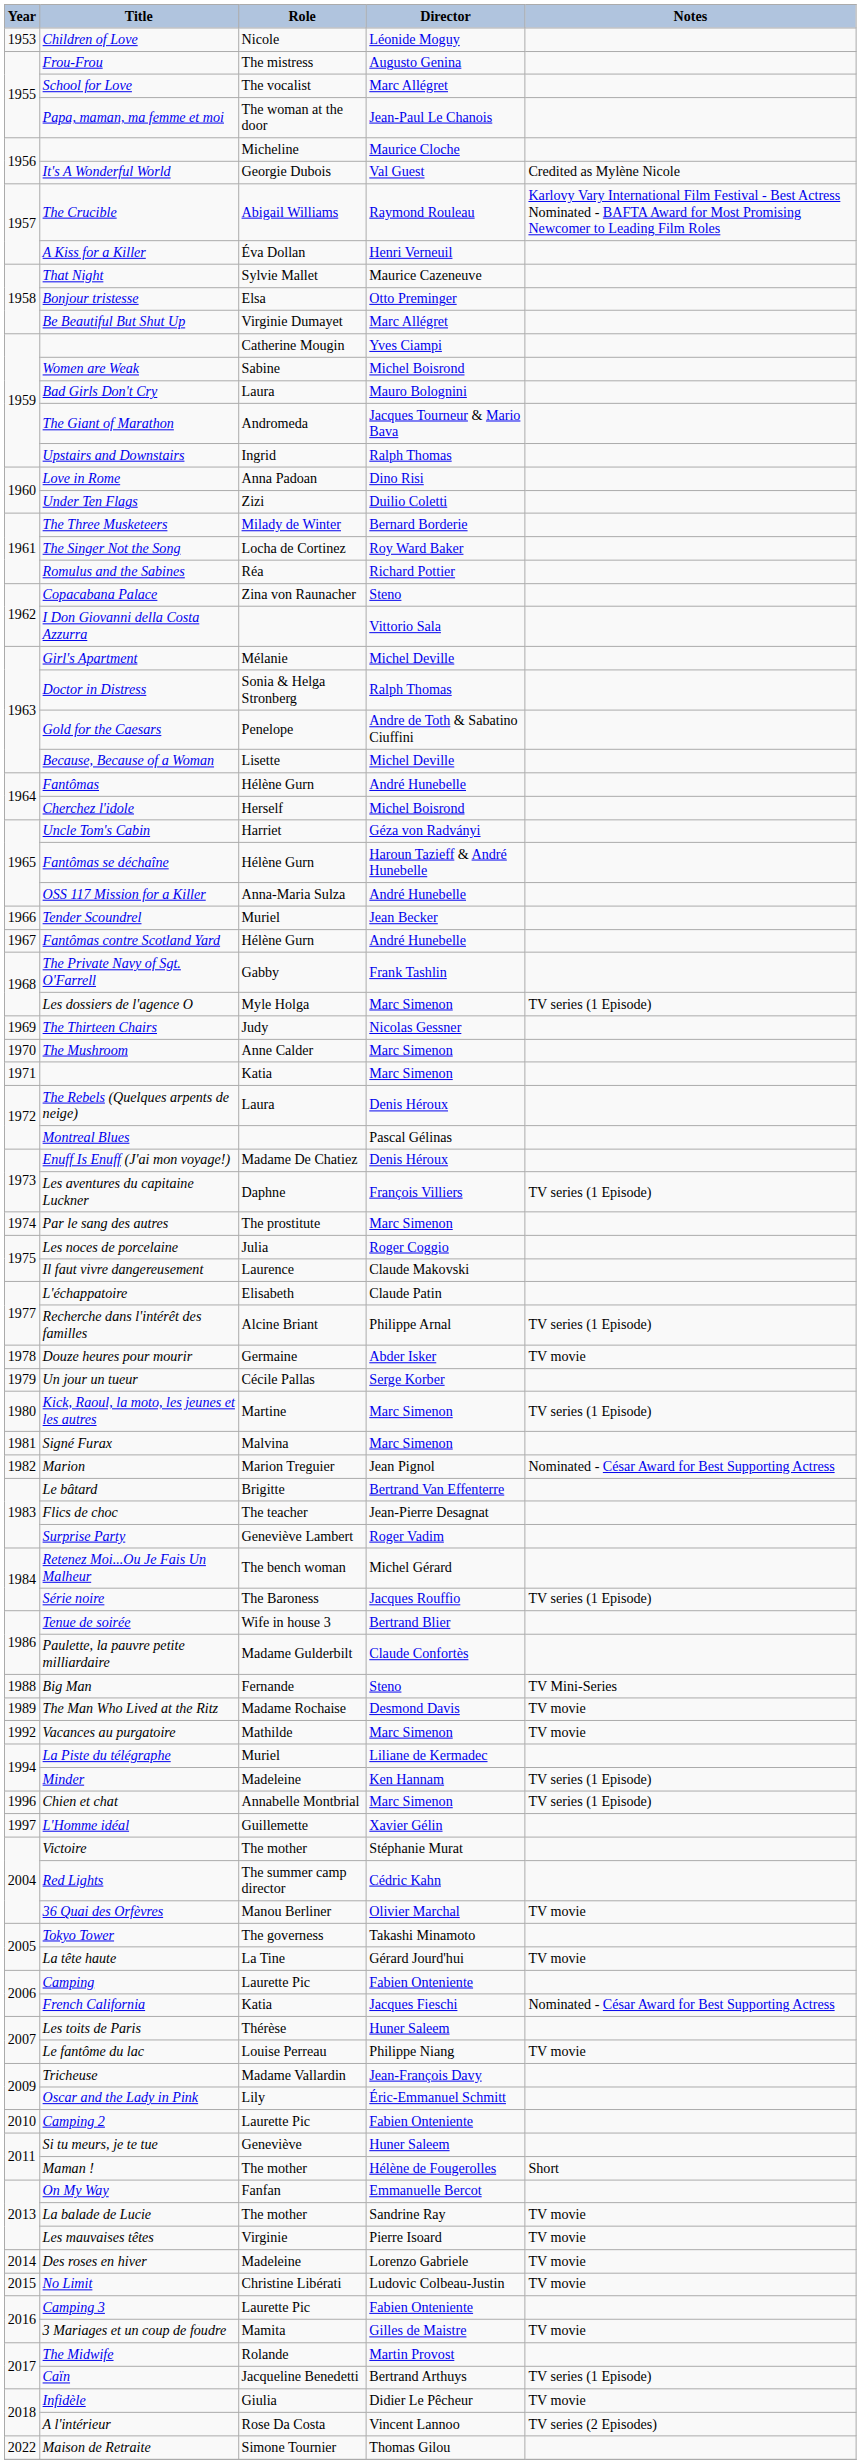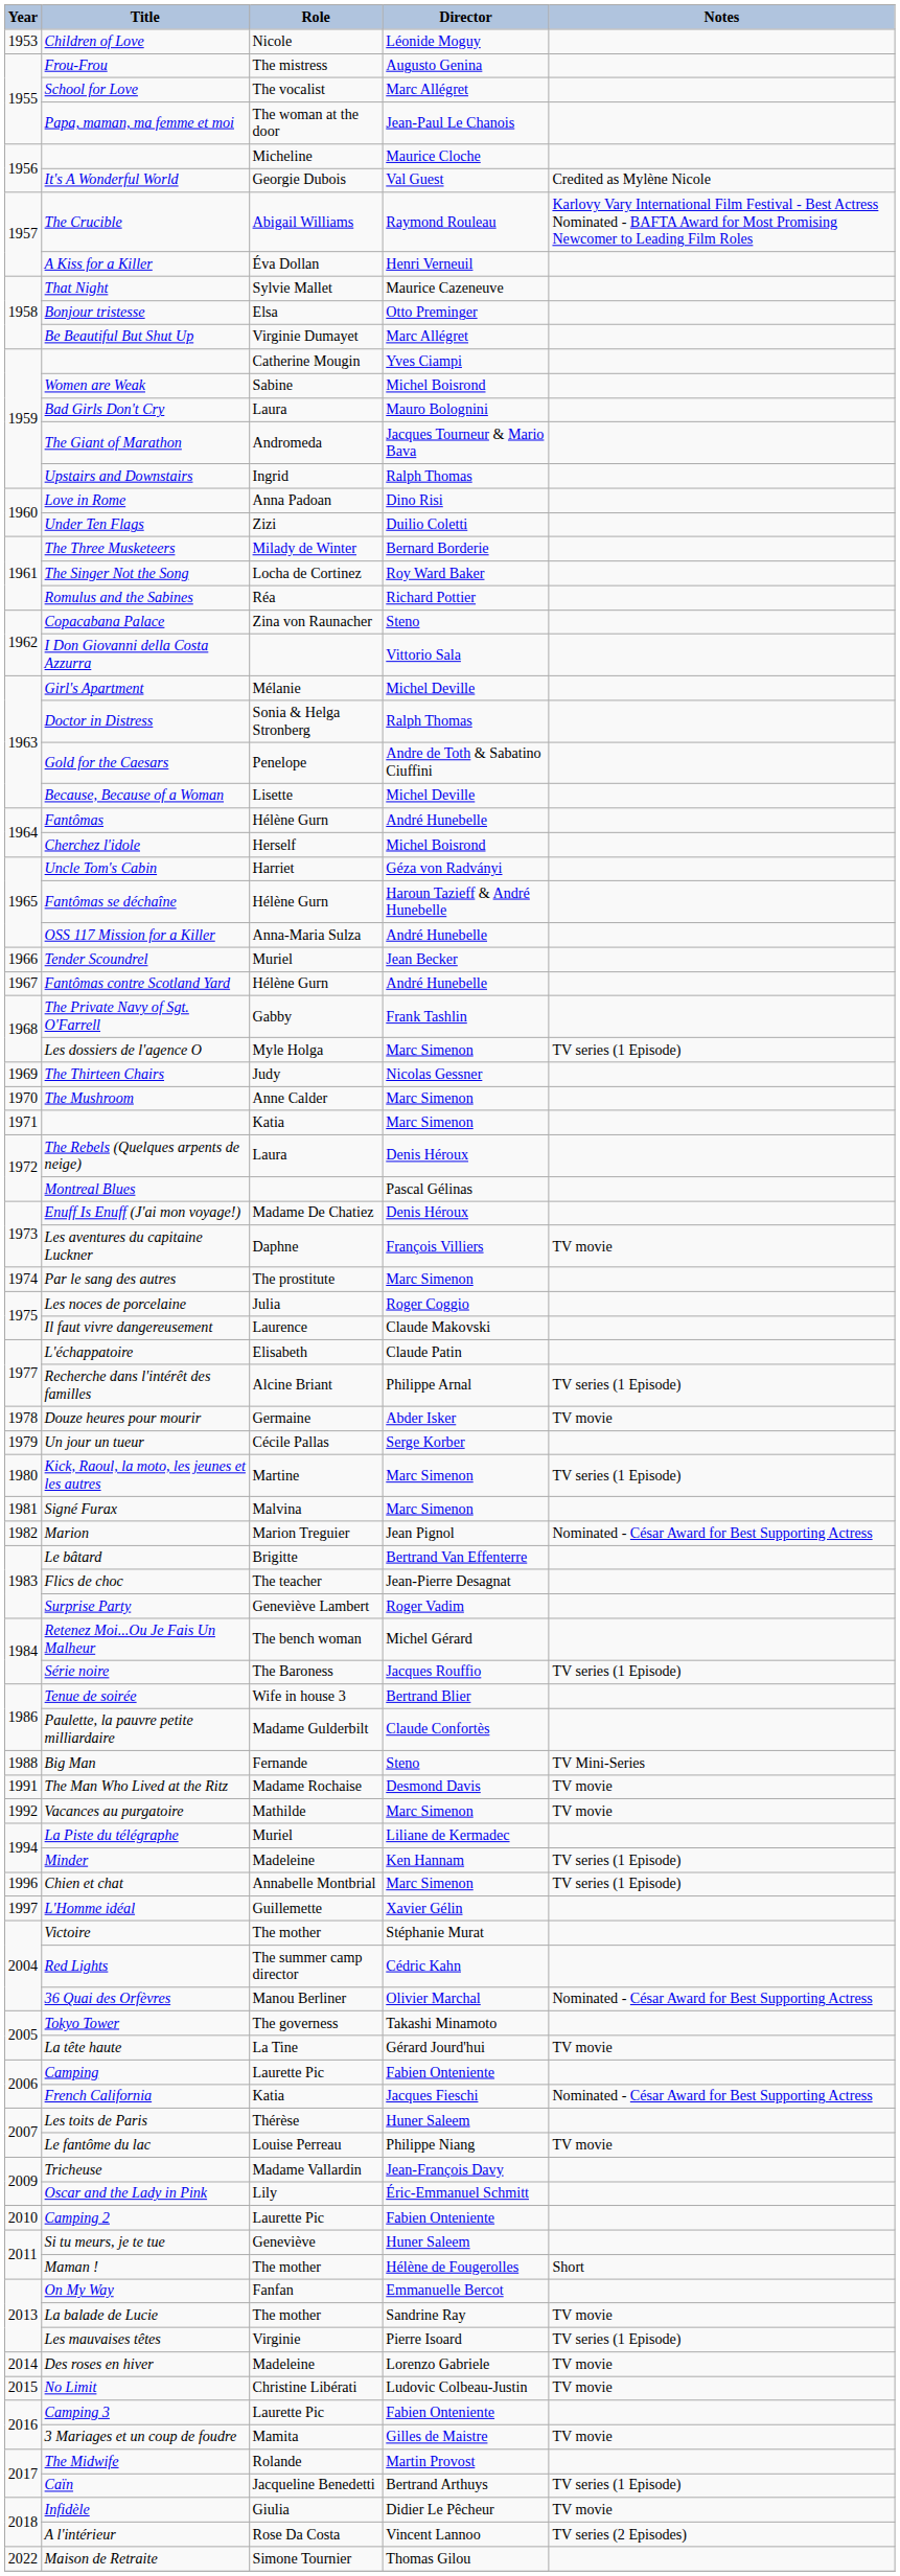Les aventures du capitaine Luckner | Notes: TV series (1 Episode) -> TV movie
The Man Who Lived at the Ritz | Year: 1989 -> 1991
36 Quai des Orfèvres | Notes: TV movie -> Nominated - César Award for Best Supporting Actress
Les mauvaises têtes | Notes: TV movie -> TV series (1 Episode)
